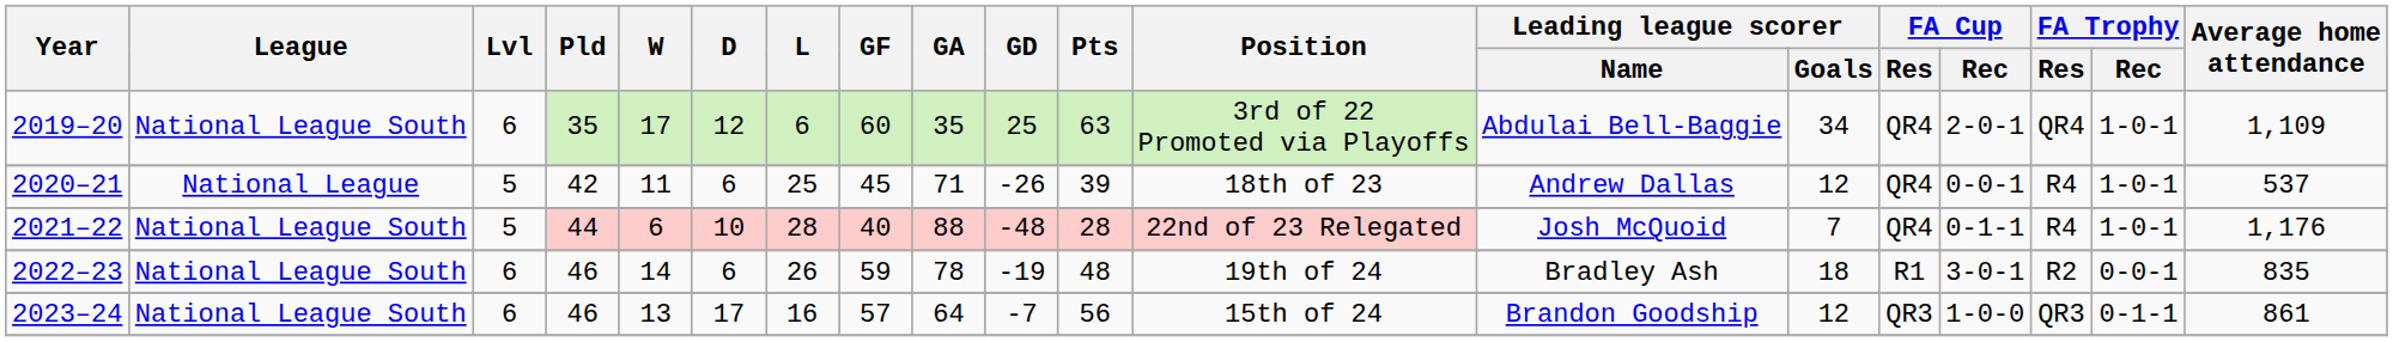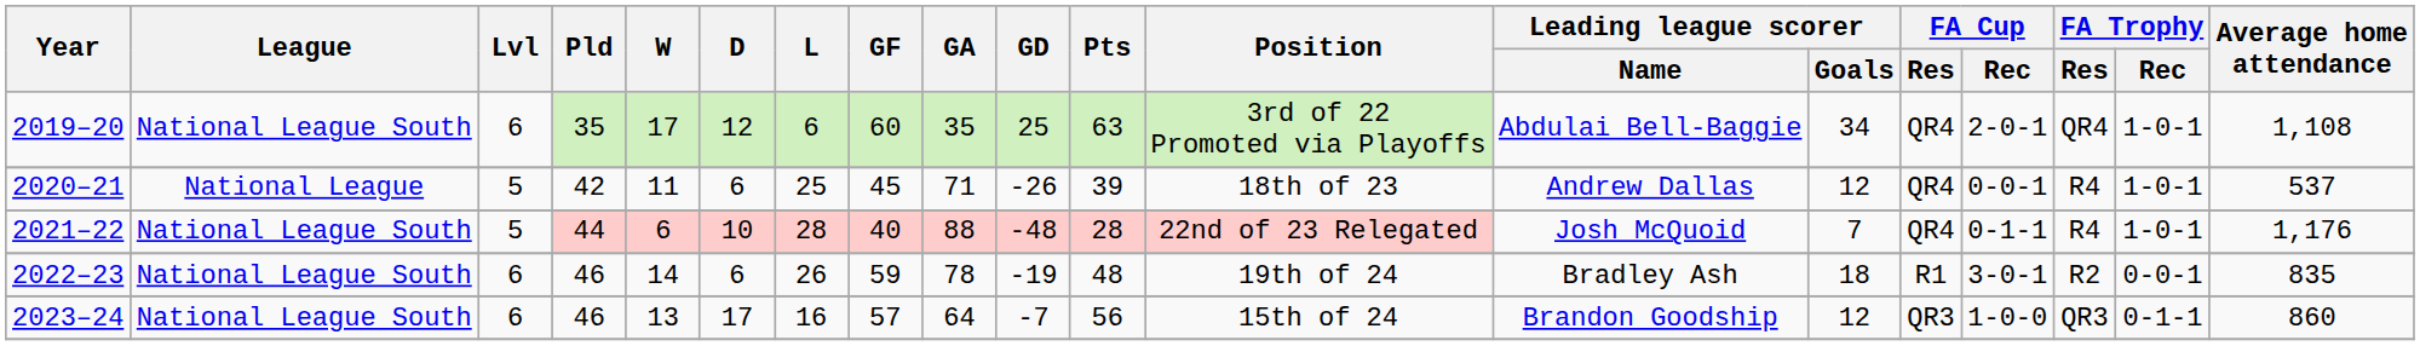2019–20 | Average home attendance: 1,109 -> 1,108
2023–24 | Average home attendance: 861 -> 860
